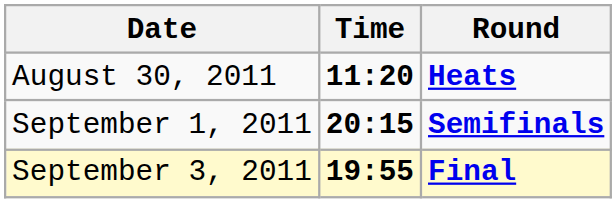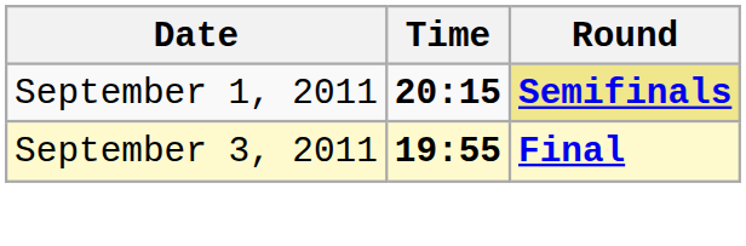- row: August 30, 2011 | 11:20 | Heats
September 1, 2011 | Round: no background -> khaki background
